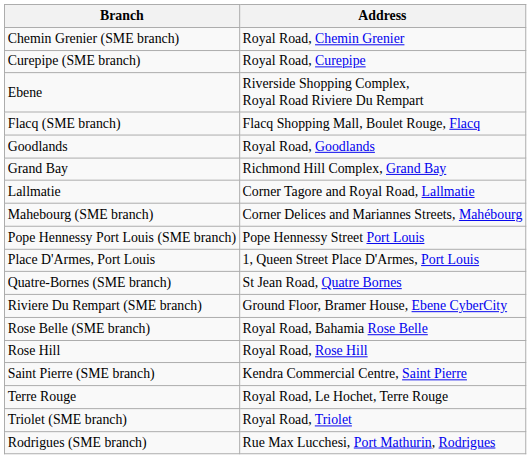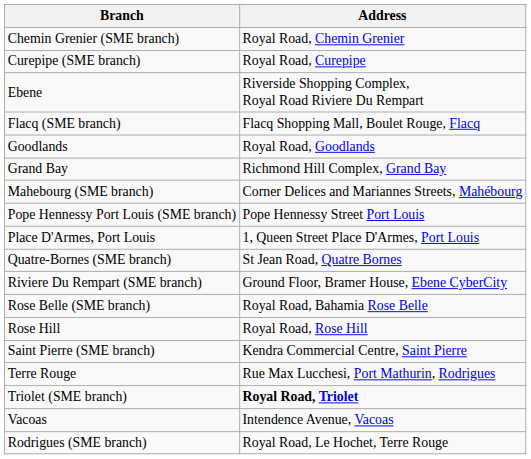- row: Lallmatie | Corner Tagore and Royal Road, Lallmatie
Terre Rouge | Address: Royal Road, Le Hochet, Terre Rouge -> Rue Max Lucchesi, Port Mathurin, Rodrigues
Triolet (SME branch) | Address: normal -> bold
+ row: Vacoas | Intendence Avenue, Vacoas
Rodrigues (SME branch) | Address: Rue Max Lucchesi, Port Mathurin, Rodrigues -> Royal Road, Le Hochet, Terre Rouge
